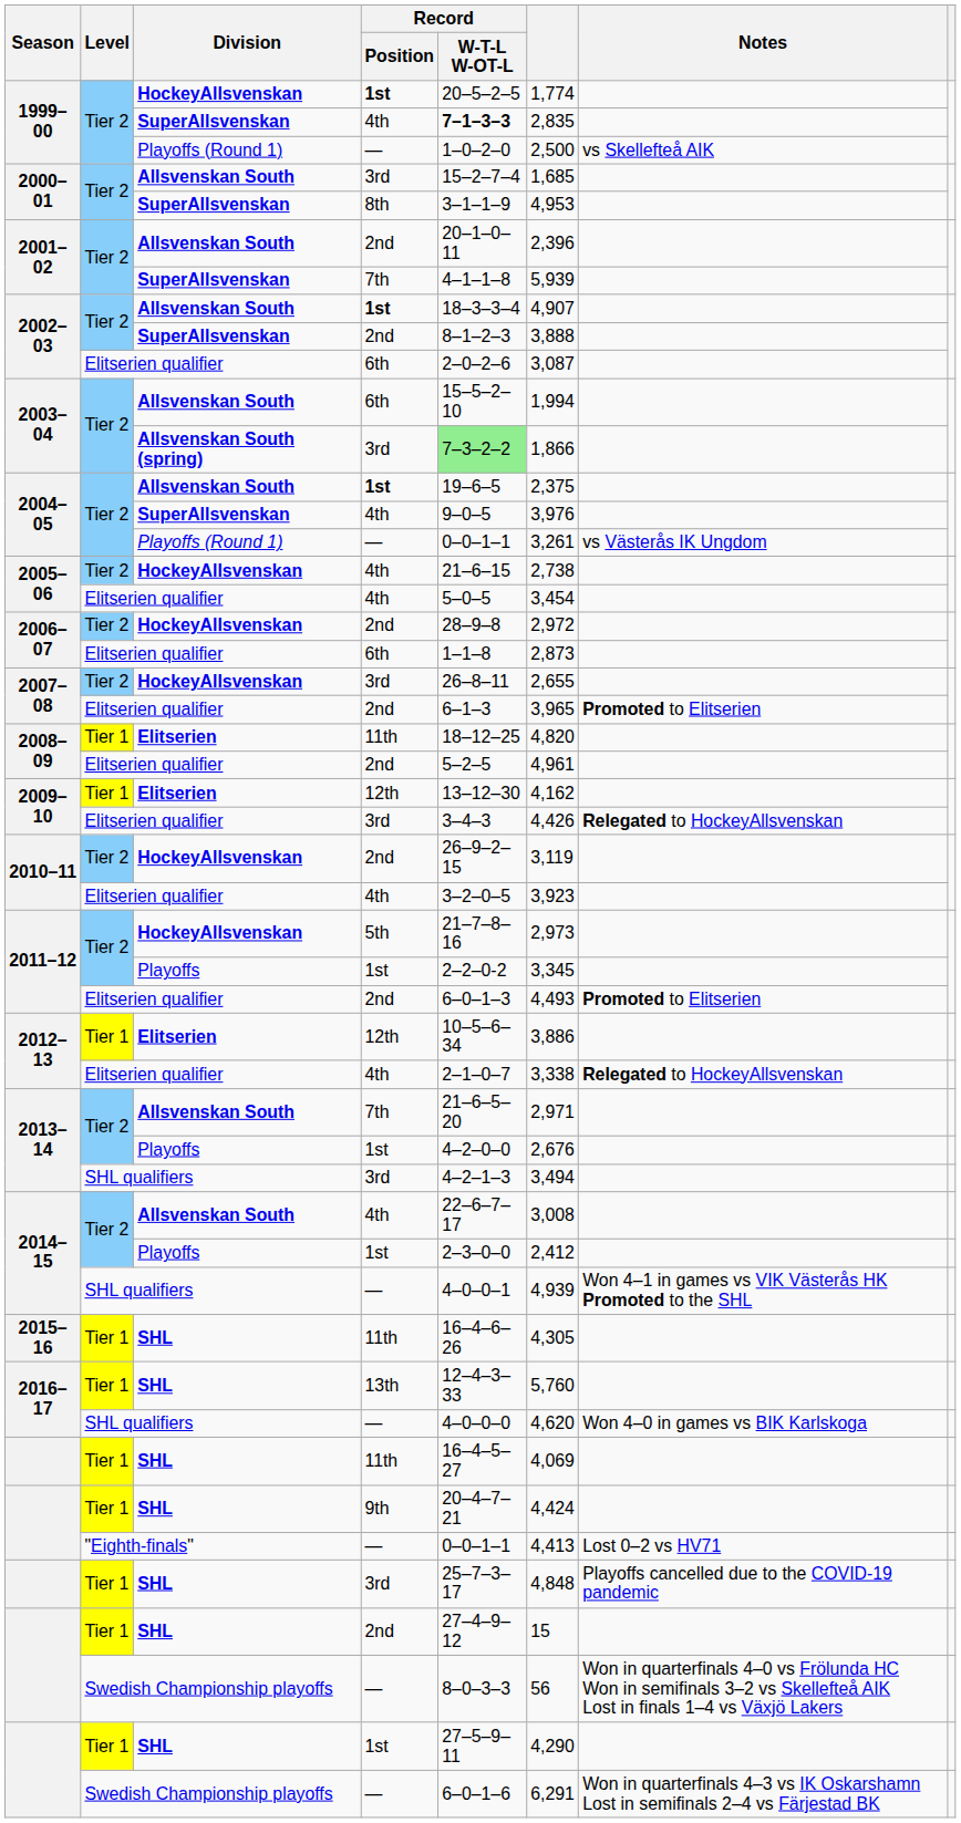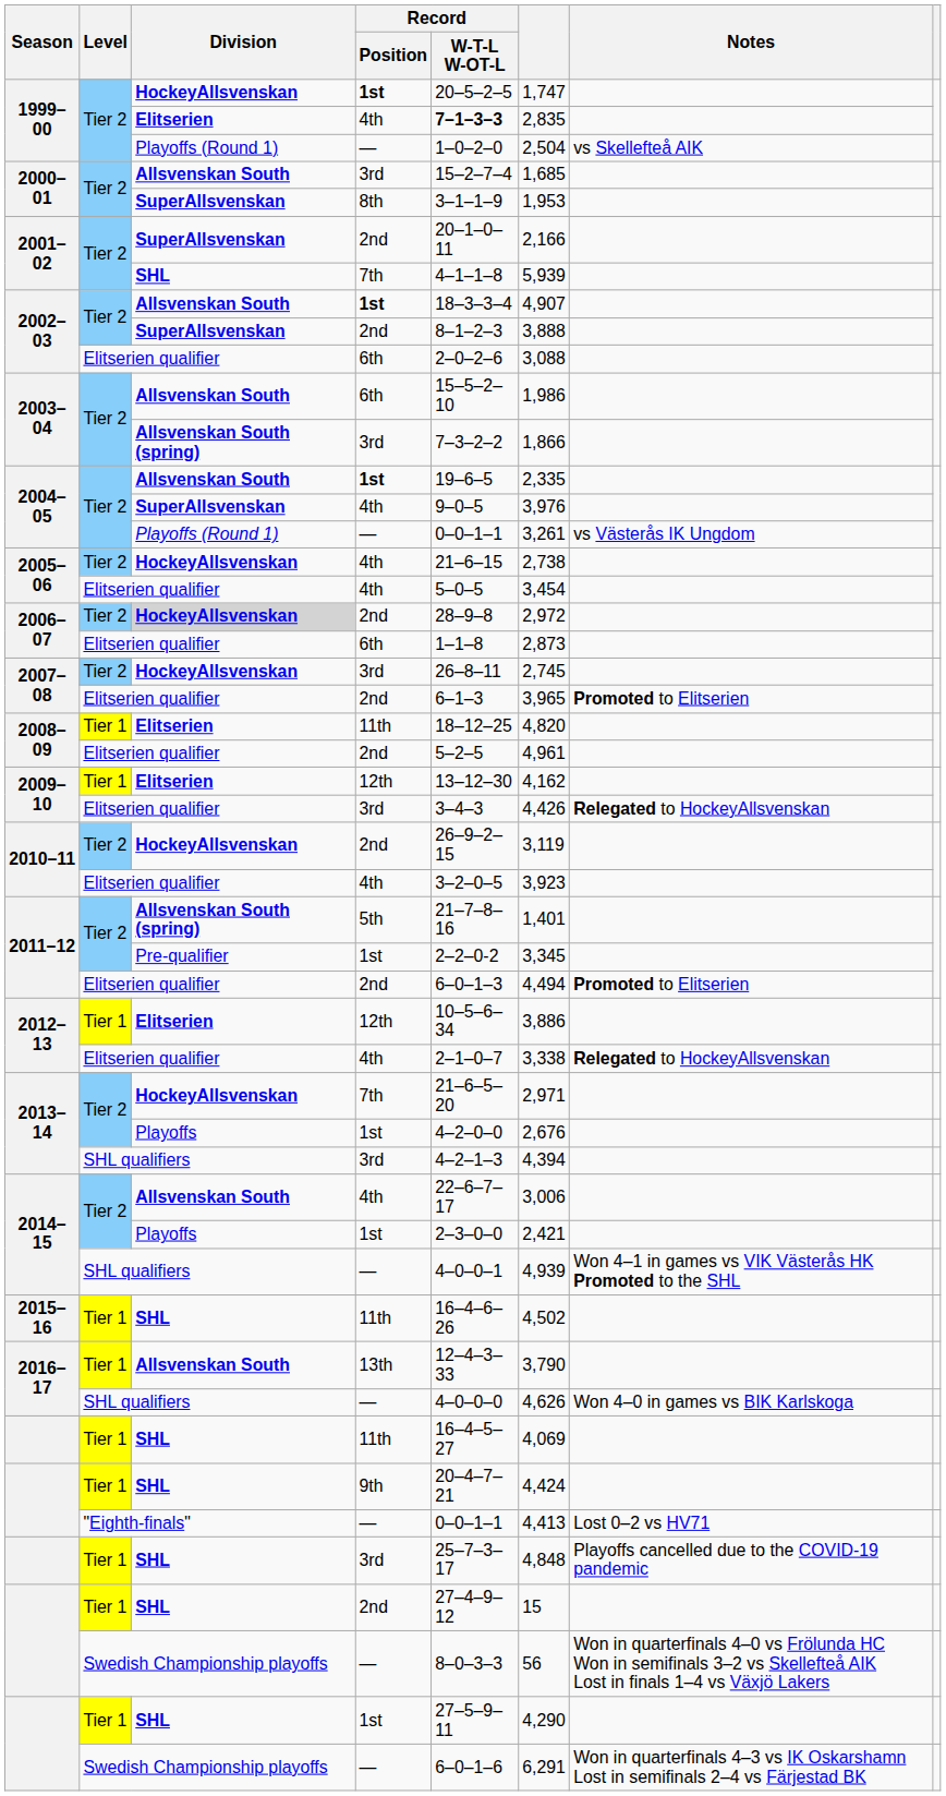1999–00 / 1st | column 6: 1,774 -> 1,747
1999–00 / 4th | Division: SuperAllsvenskan -> Elitserien
1999–00 / — | column 6: 2,500 -> 2,504
2000–01 / 8th | column 6: 4,953 -> 1,953
2001–02 / 2nd | Division: Allsvenskan South -> SuperAllsvenskan
2001–02 / 2nd | column 6: 2,396 -> 2,166
2001–02 / 7th | Division: SuperAllsvenskan -> SHL
2002–03 / 6th | column 6: 3,087 -> 3,088
2003–04 / 6th | column 6: 1,994 -> 1,986
2003–04 / 3rd | Record / W-T-L W-OT-L: lightgreen background -> no background
2004–05 / 1st | column 6: 2,375 -> 2,335
2006–07 / 2nd | Division: no background -> lightgrey background
2007–08 / 3rd | column 6: 2,655 -> 2,745
2011–12 / 5th | Division: HockeyAllsvenskan -> Allsvenskan South (spring)
2011–12 / 5th | column 6: 2,973 -> 1,401
2011–12 / 1st | Division: Playoffs -> Pre-qualifier
2011–12 / 2nd | column 6: 4,493 -> 4,494
2013–14 / 7th | Division: Allsvenskan South -> HockeyAllsvenskan
2013–14 / 3rd | column 6: 3,494 -> 4,394
2014–15 / 4th | column 6: 3,008 -> 3,006
2014–15 / 1st | column 6: 2,412 -> 2,421
2015–16 | column 6: 4,305 -> 4,502
2016–17 / 13th | Division: SHL -> Allsvenskan South
2016–17 / 13th | column 6: 5,760 -> 3,790
2016–17 / — | column 6: 4,620 -> 4,626
